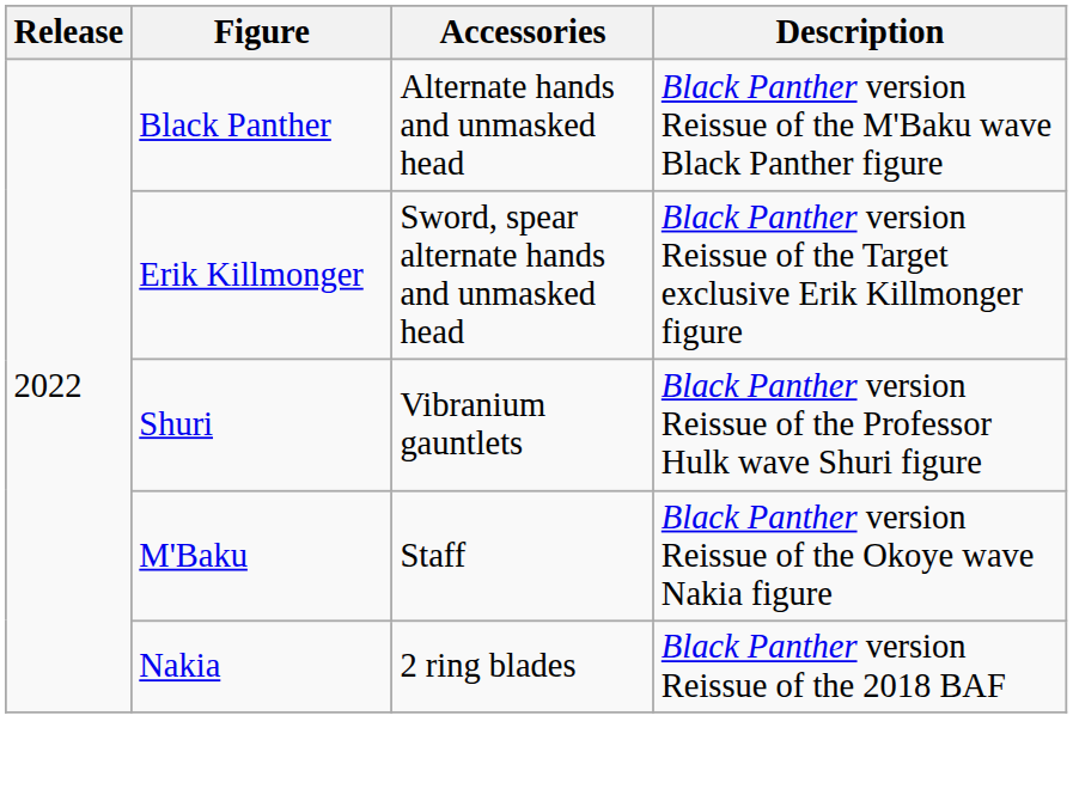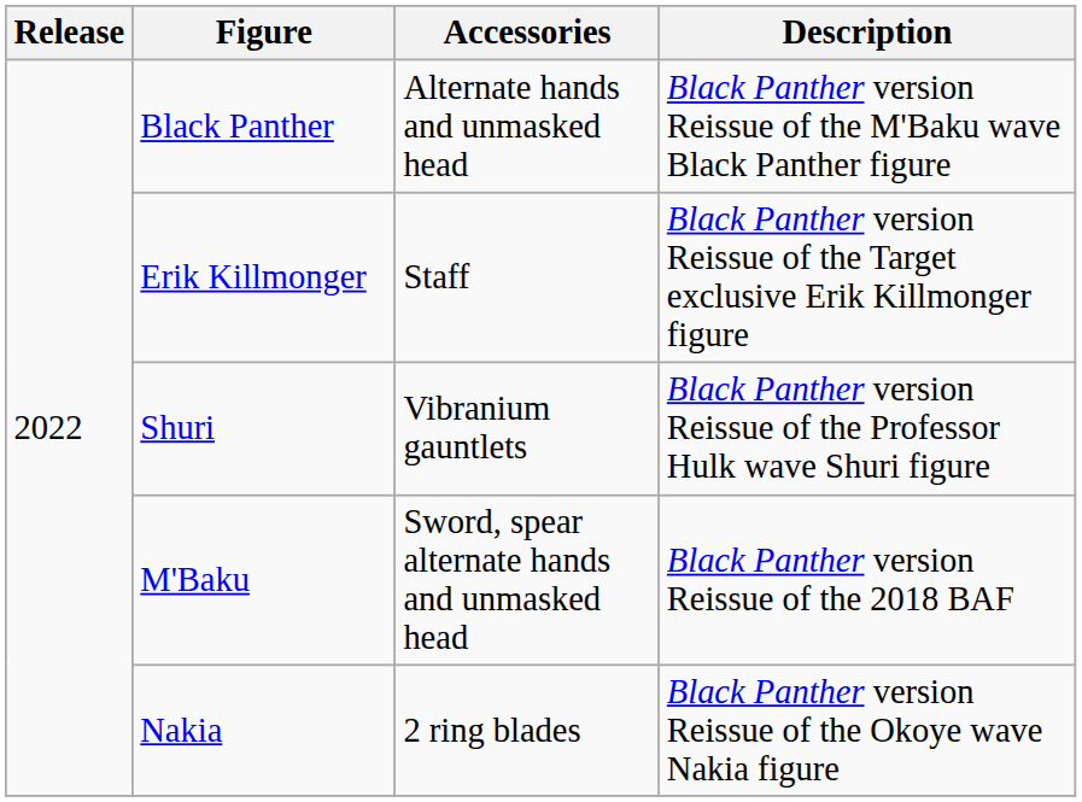Erik Killmonger | Accessories: Sword, spear alternate hands and unmasked head -> Staff
M'Baku | Accessories: Staff -> Sword, spear alternate hands and unmasked head
M'Baku | Description: Black Panther version Reissue of the Okoye wave Nakia figure -> Black Panther version Reissue of the 2018 BAF
Nakia | Description: Black Panther version Reissue of the 2018 BAF -> Black Panther version Reissue of the Okoye wave Nakia figure
